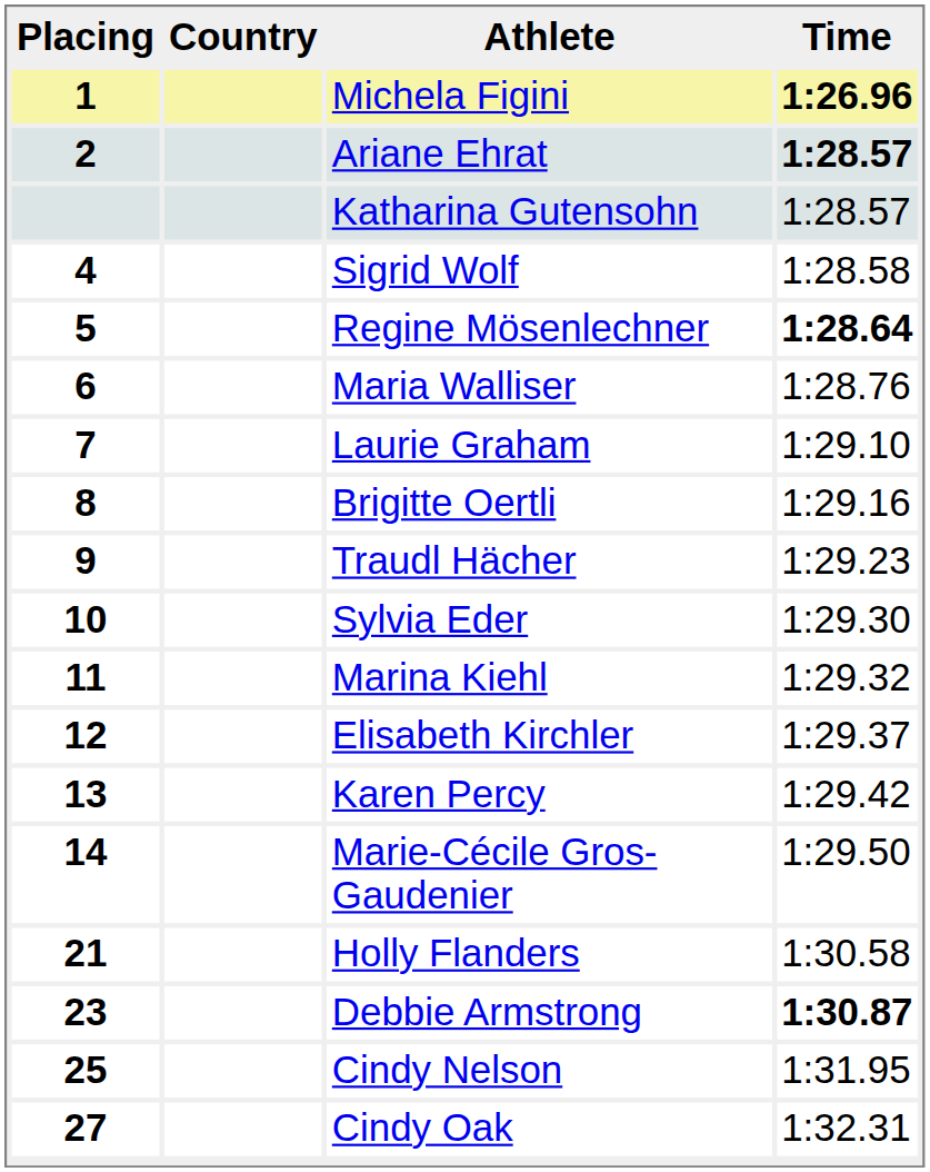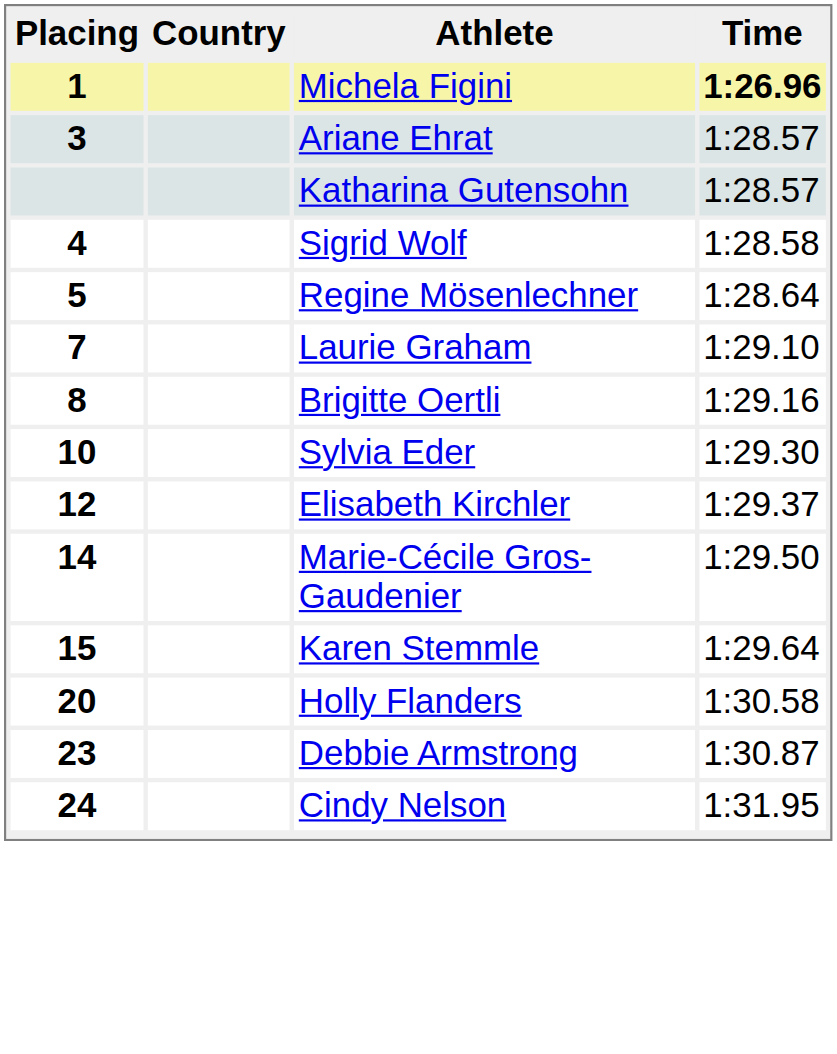Ariane Ehrat | Placing: 2 -> 3
Ariane Ehrat | Time: bold -> normal
Regine Mösenlechner | Time: bold -> normal
- row: 6 | Maria Walliser | 1:28.76
- row: 9 | Traudl Hächer | 1:29.23
- row: 11 | Marina Kiehl | 1:29.32
- row: 13 | Karen Percy | 1:29.42
+ row: 15 | Karen Stemmle | 1:29.64
Holly Flanders | Placing: 21 -> 20
Debbie Armstrong | Time: bold -> normal
Cindy Nelson | Placing: 25 -> 24
- row: 27 | Cindy Oak | 1:32.31
